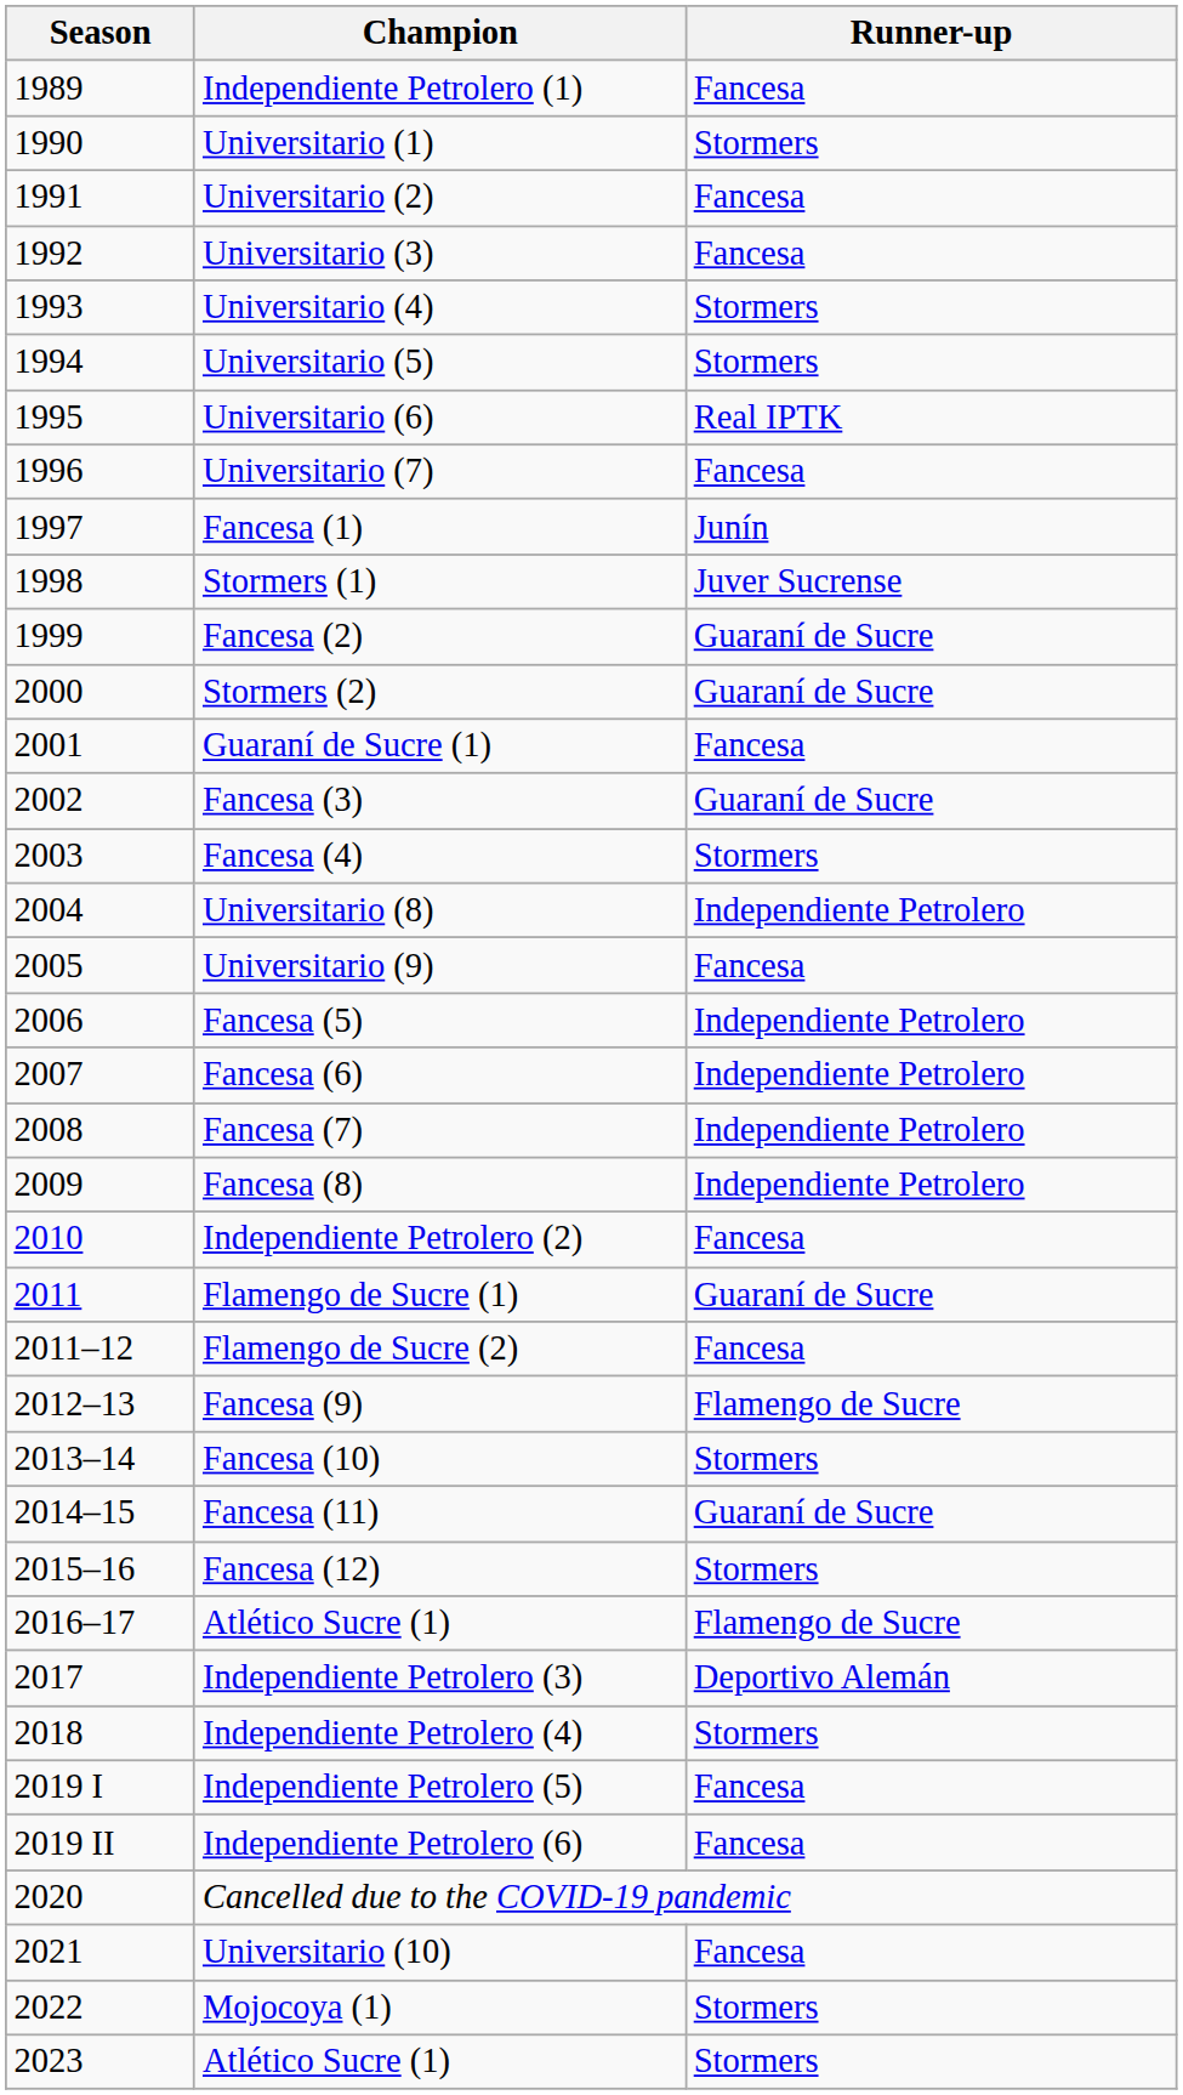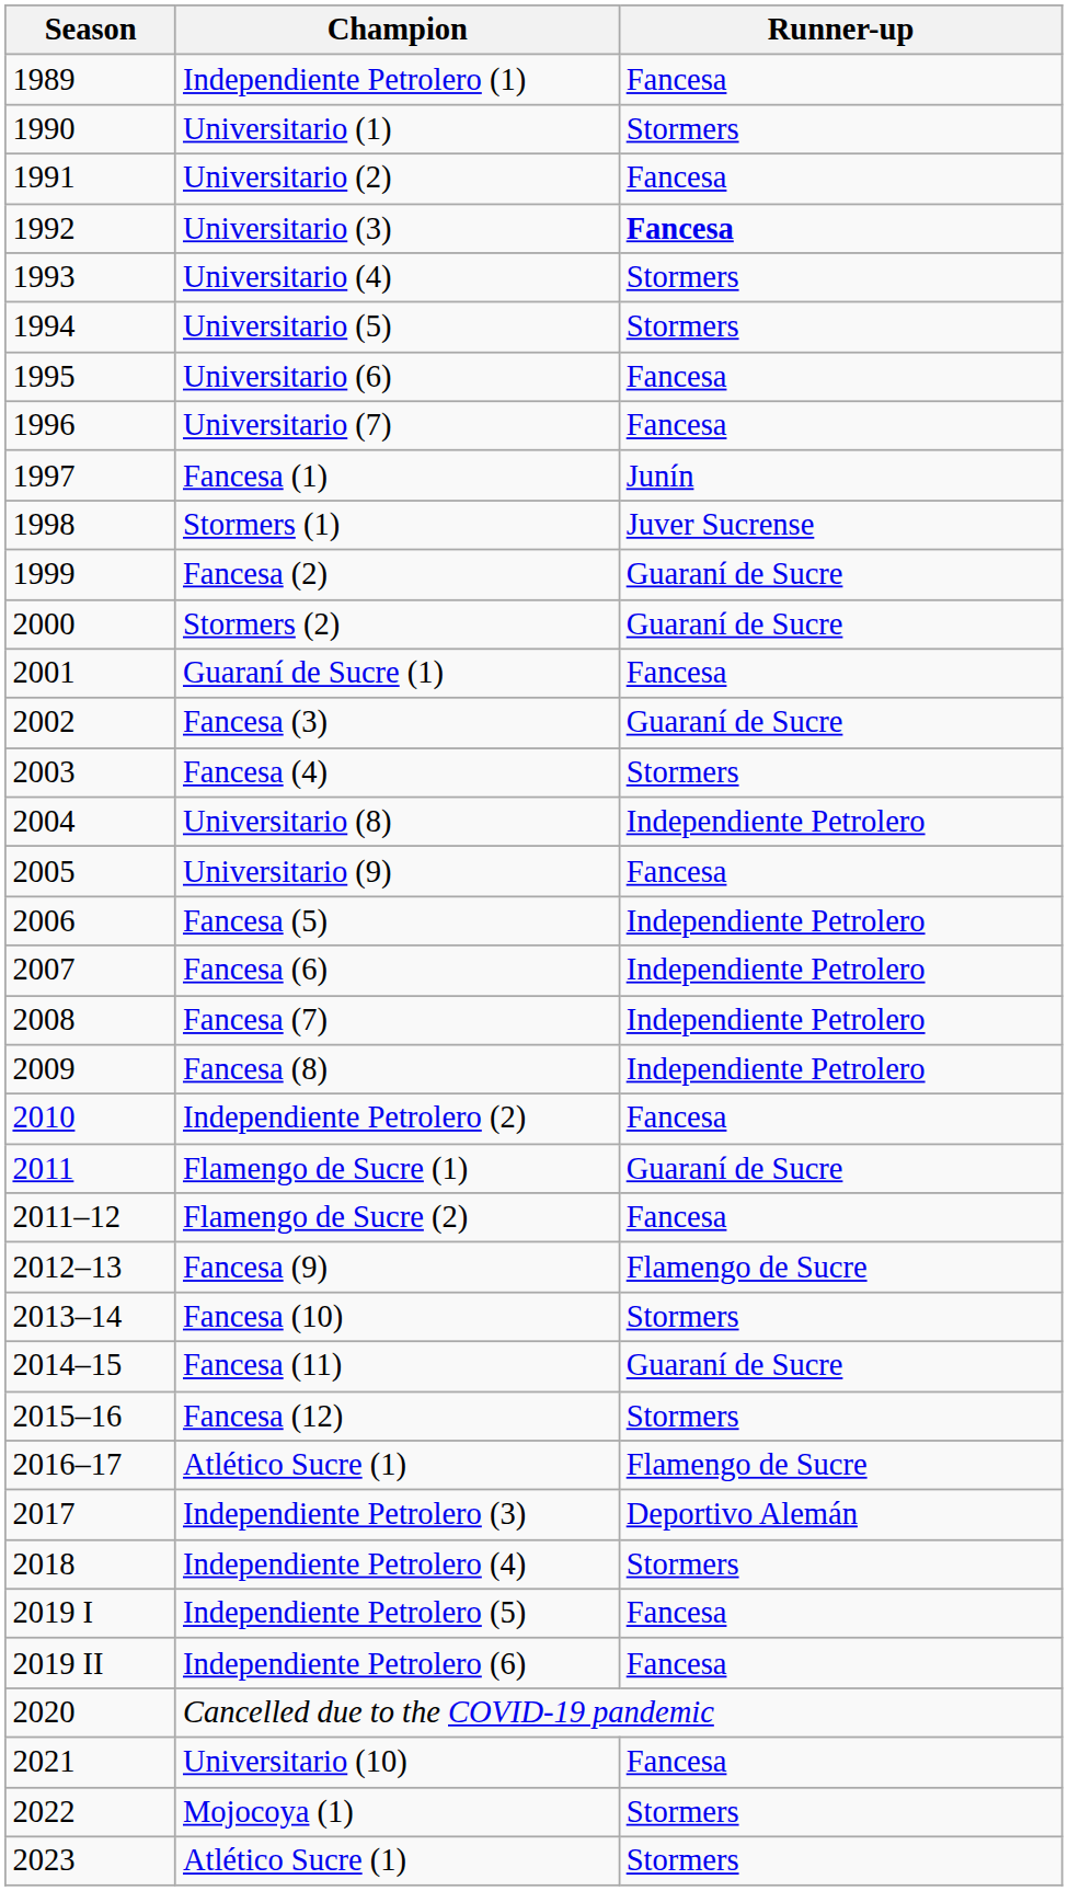Universitario (3) | Runner-up: normal -> bold
Universitario (6) | Runner-up: Real IPTK -> Fancesa
